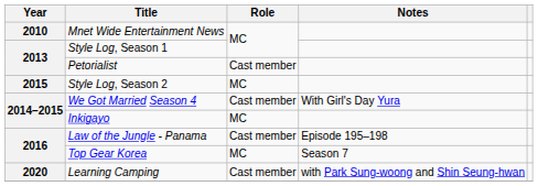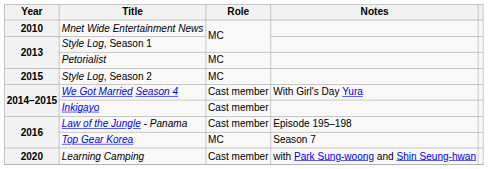Petorialist | Role: Cast member -> MC
Inkigayo | Role: MC -> Cast member
